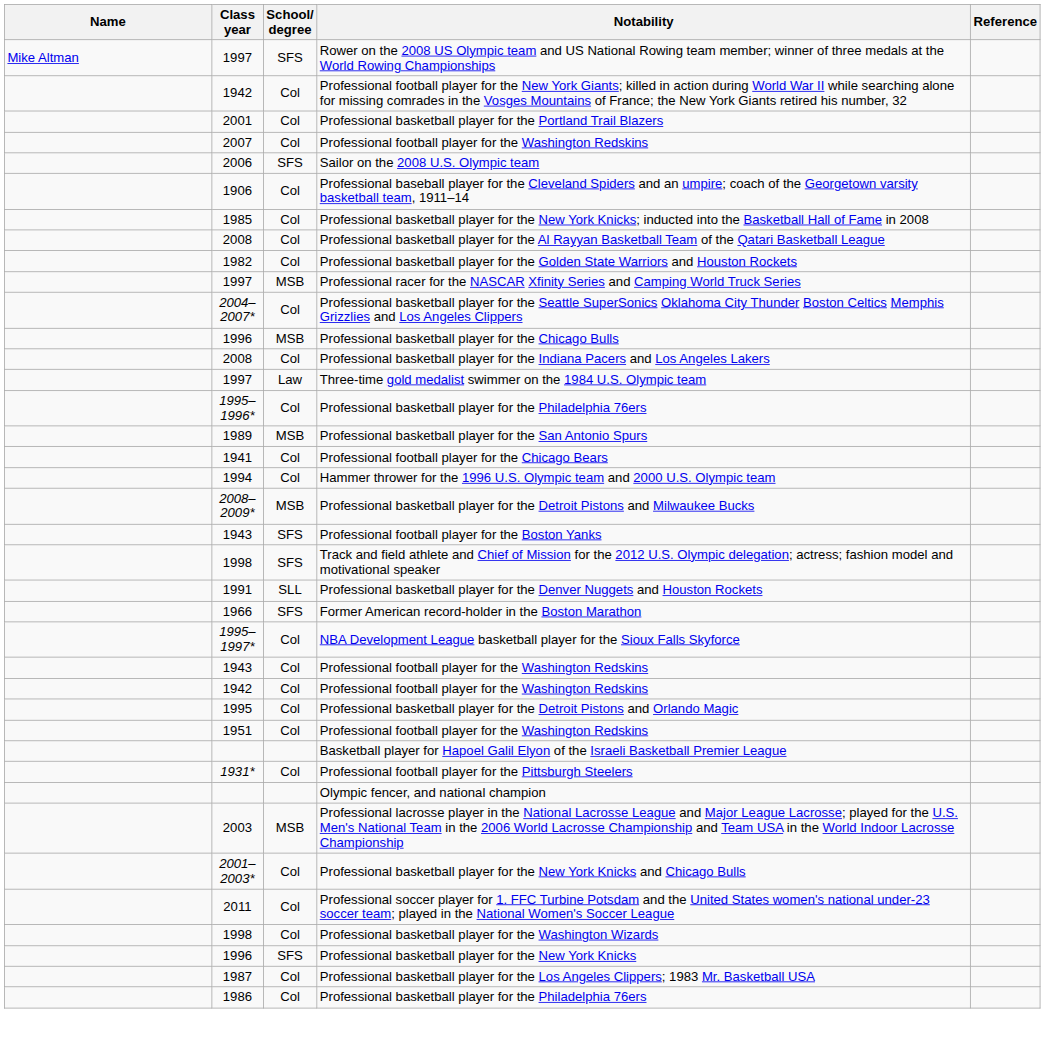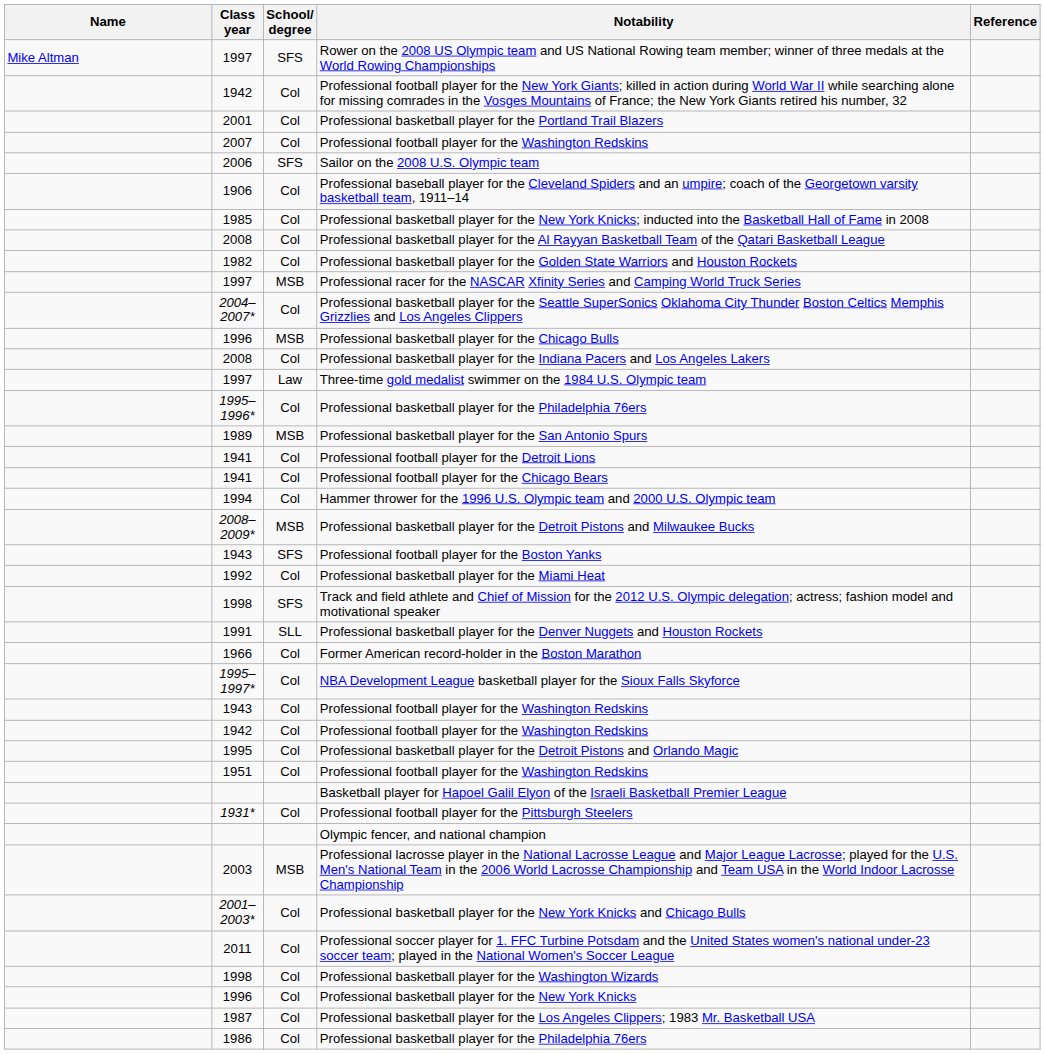+ row: 1941 | Col | Professional football player for the Detroit Lions
+ row: 1992 | Col | Professional basketball player for the Miami Heat
Former American record-holder in the Boston Marathon | School/ degree: SFS -> Col
Professional basketball player for the New York Knicks | School/ degree: SFS -> Col
